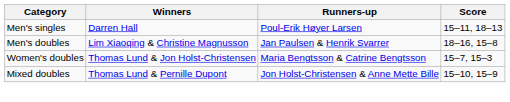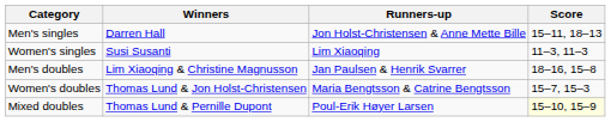Men's singles | Runners-up: Poul-Erik Høyer Larsen -> Jon Holst-Christensen & Anne Mette Bille
+ row: Women's singles | Susi Susanti | Lim Xiaoqing | 11–3, 11–3
Mixed doubles | Runners-up: Jon Holst-Christensen & Anne Mette Bille -> Poul-Erik Høyer Larsen
Mixed doubles | Score: no background -> lightyellow background
